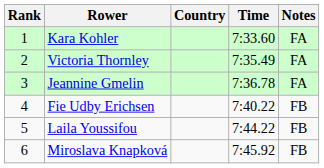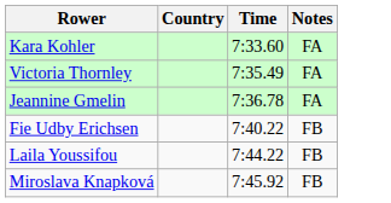- column: Rank | 1 | 2 | 3 | 4 | 5 | 6
